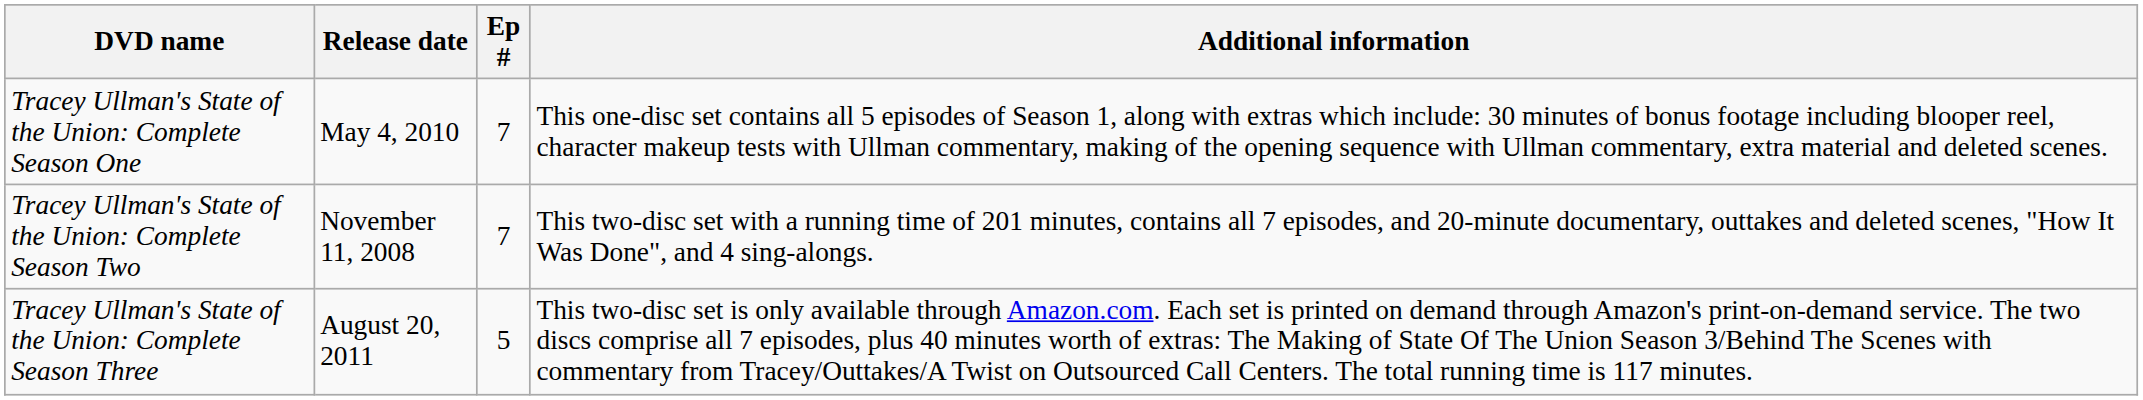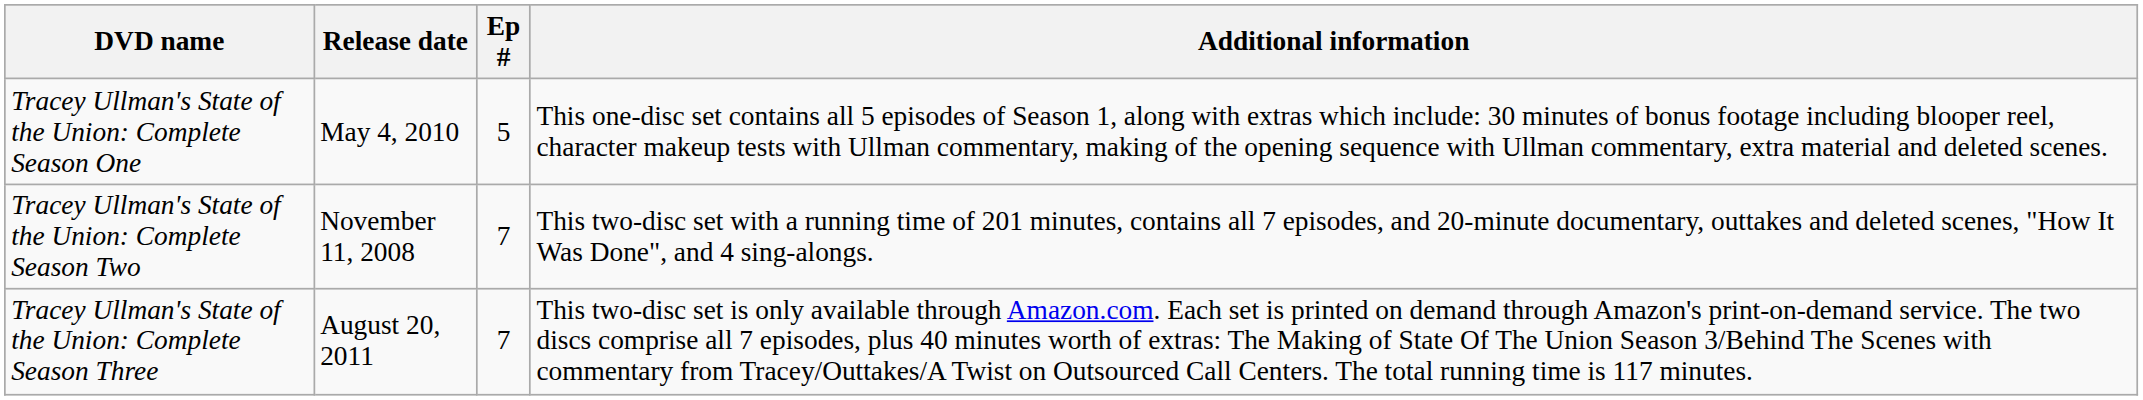Tracey Ullman's State of the Union: Complete Season One | Ep #: 7 -> 5
Tracey Ullman's State of the Union: Complete Season Three | Ep #: 5 -> 7
